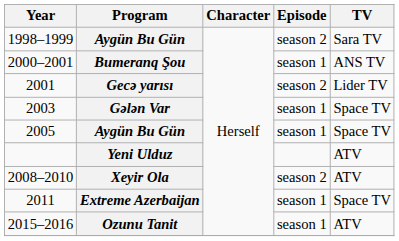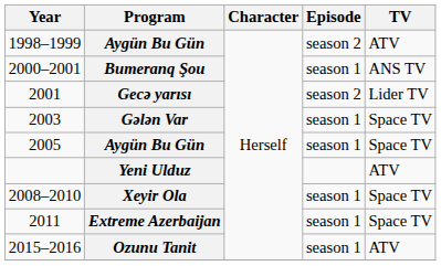1998–1999 | TV: Sara TV -> ATV
2008–2010 | Episode: season 2 -> season 1
2008–2010 | TV: ATV -> Space TV
